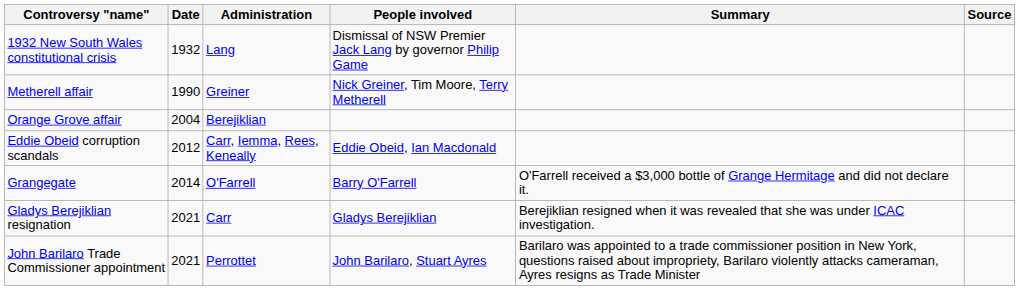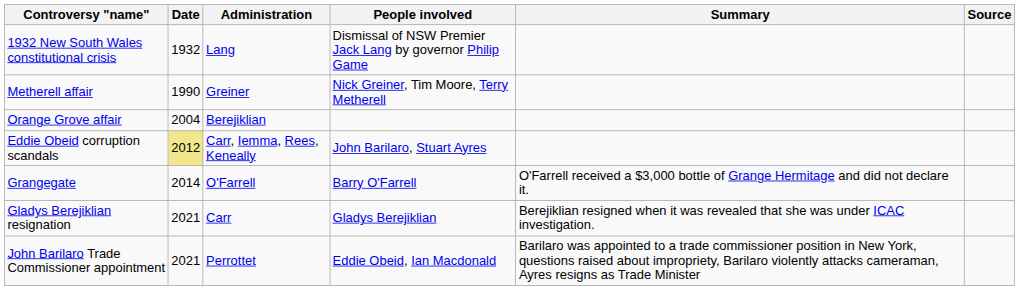Eddie Obeid corruption scandals | Date: no background -> khaki background
Eddie Obeid corruption scandals | People involved: Eddie Obeid, Ian Macdonald -> John Barilaro, Stuart Ayres
John Barilaro Trade Commissioner appointment | People involved: John Barilaro, Stuart Ayres -> Eddie Obeid, Ian Macdonald
